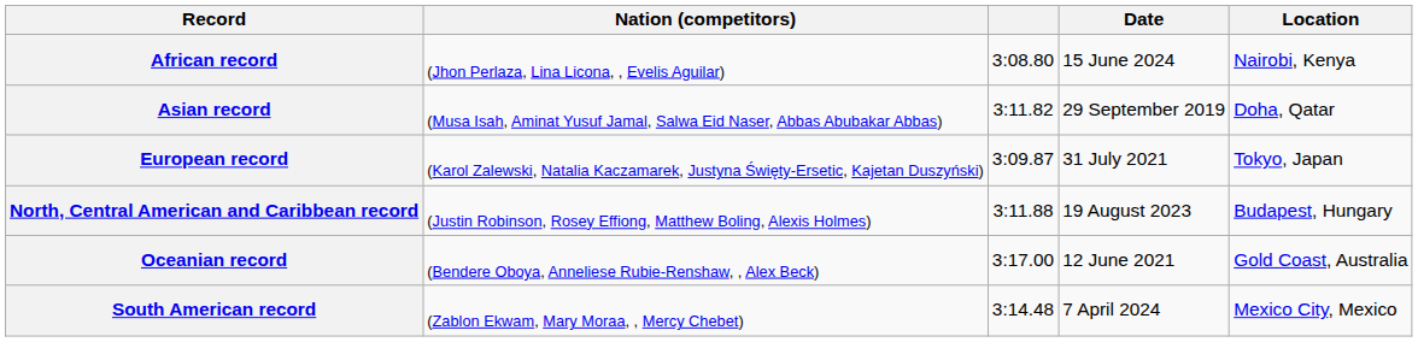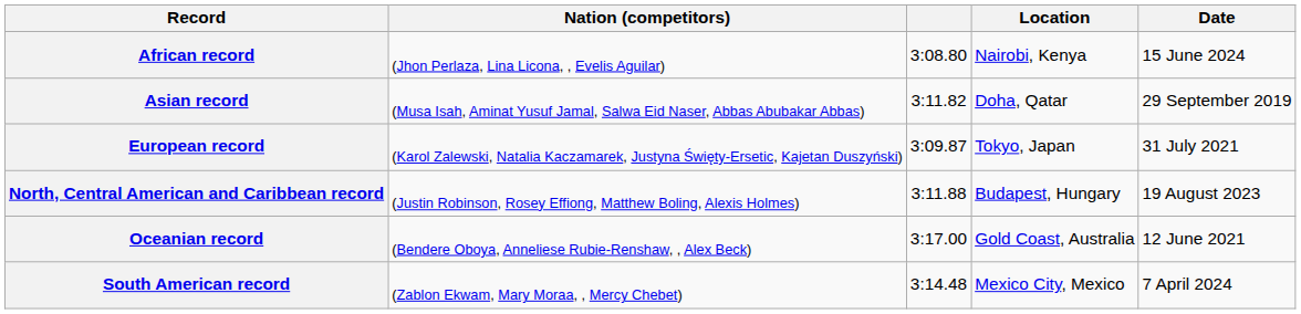columns swapped: Location <-> Date
